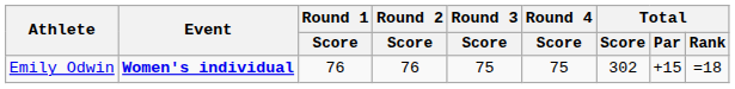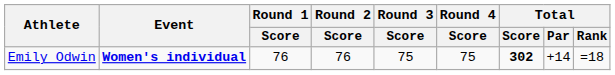Emily Odwin | Total / Score: normal -> bold
Emily Odwin | Total / Par: +15 -> +14
